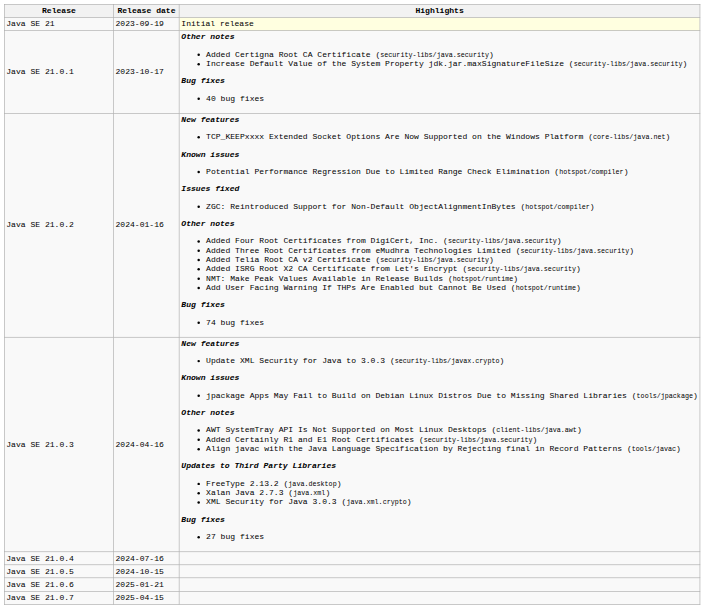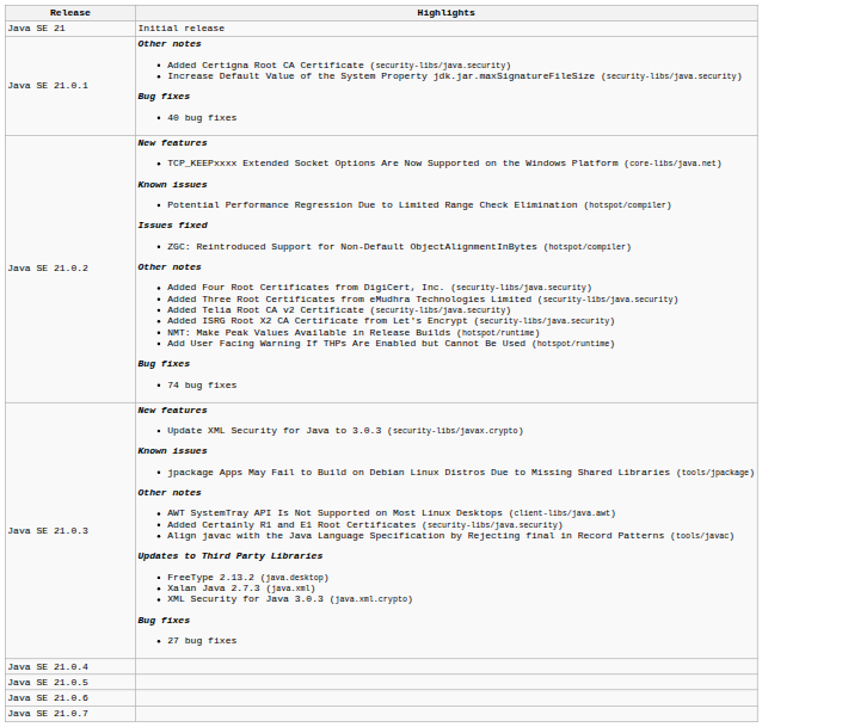- column: Release date | 2023-09-19 | 2023-10-17 | 2024-01-16 | 2024-04-16 | 2024-07-16 | 2024-10-15 | 2025-01-21 | 2025-04-15
Java SE 21 | Highlights: lightyellow background -> no background
